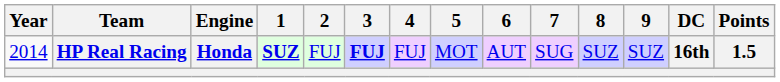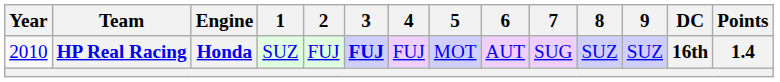HP Real Racing | Year: 2014 -> 2010
HP Real Racing | 1: bold -> normal
HP Real Racing | Points: 1.5 -> 1.4
